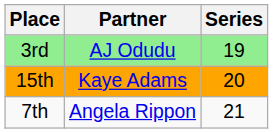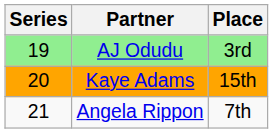columns swapped: Series <-> Place
